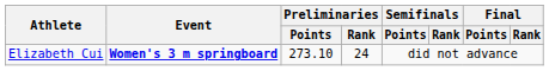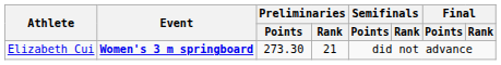Elizabeth Cui | Preliminaries / Points: 273.10 -> 273.30
Elizabeth Cui | Preliminaries / Rank: 24 -> 21
